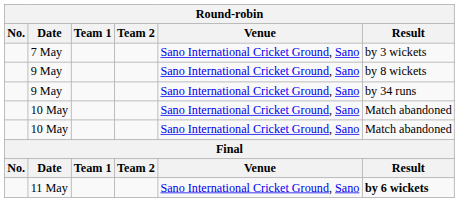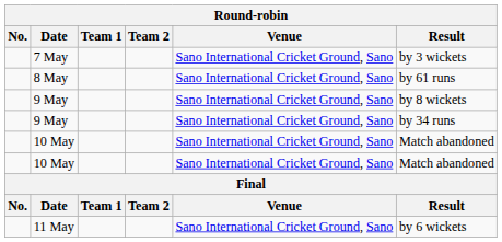+ row: 8 May | Sano International Cricket Ground, Sano | by 61 runs
11 May | Result: bold -> normal
